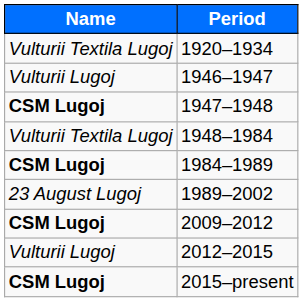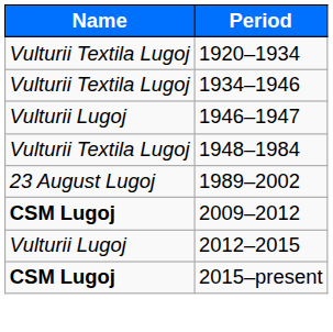+ row: Vulturii Textila Lugoj | 1934–1946
- row: CSM Lugoj | 1947–1948
- row: CSM Lugoj | 1984–1989
